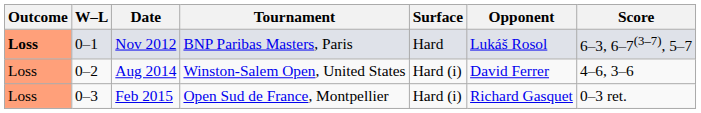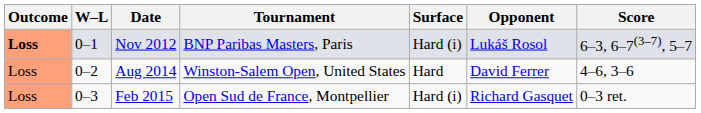Nov 2012 | Surface: Hard -> Hard (i)
Aug 2014 | Surface: Hard (i) -> Hard
